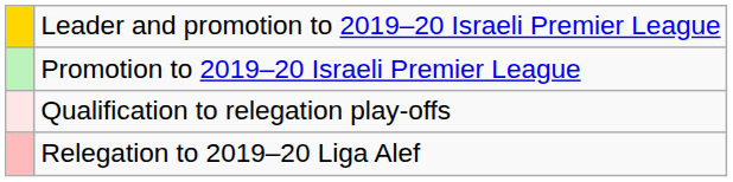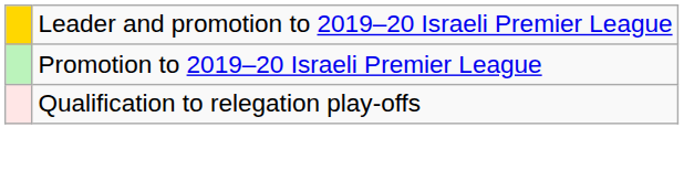- row: Relegation to 2019–20 Liga Alef
